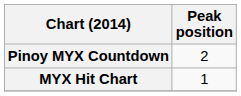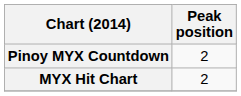MYX Hit Chart | Peak position: 1 -> 2
